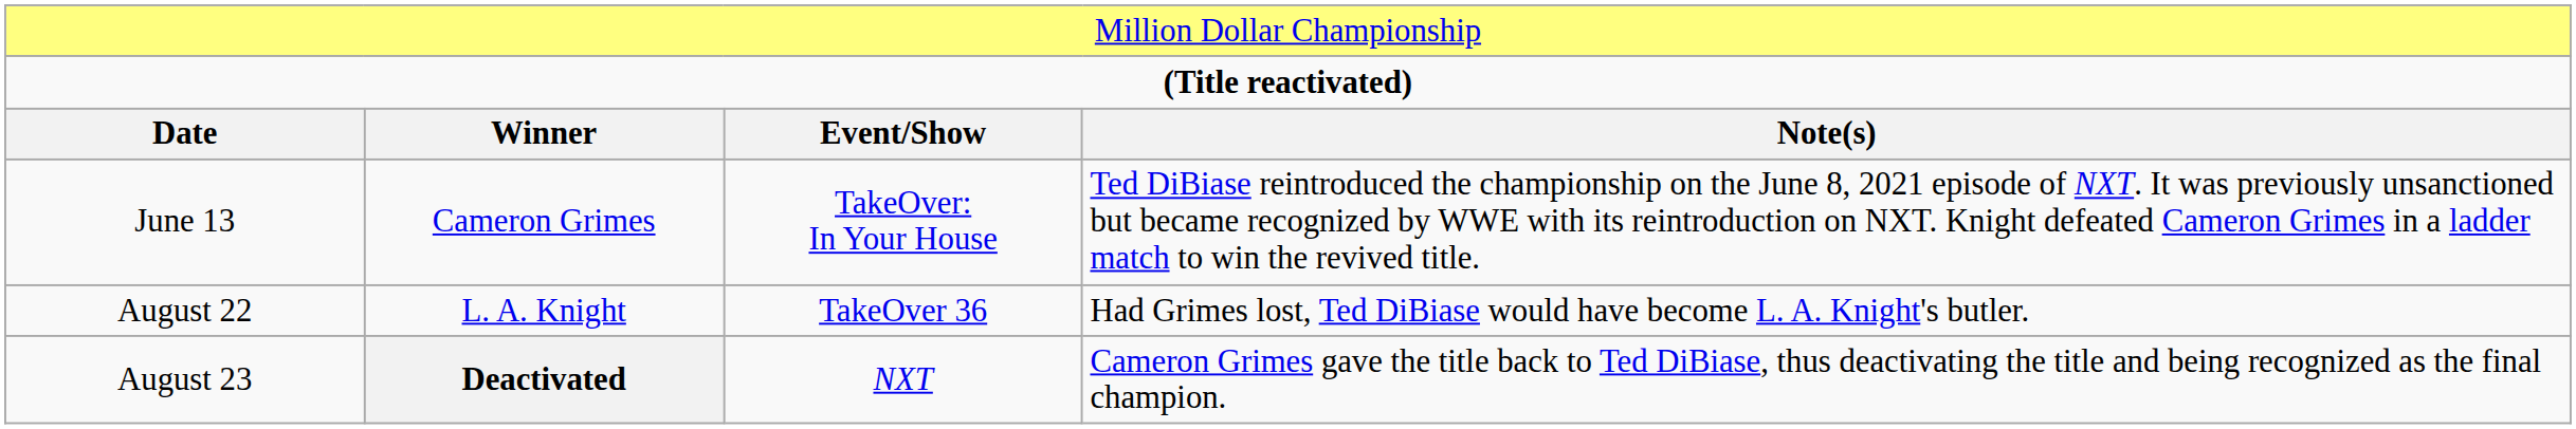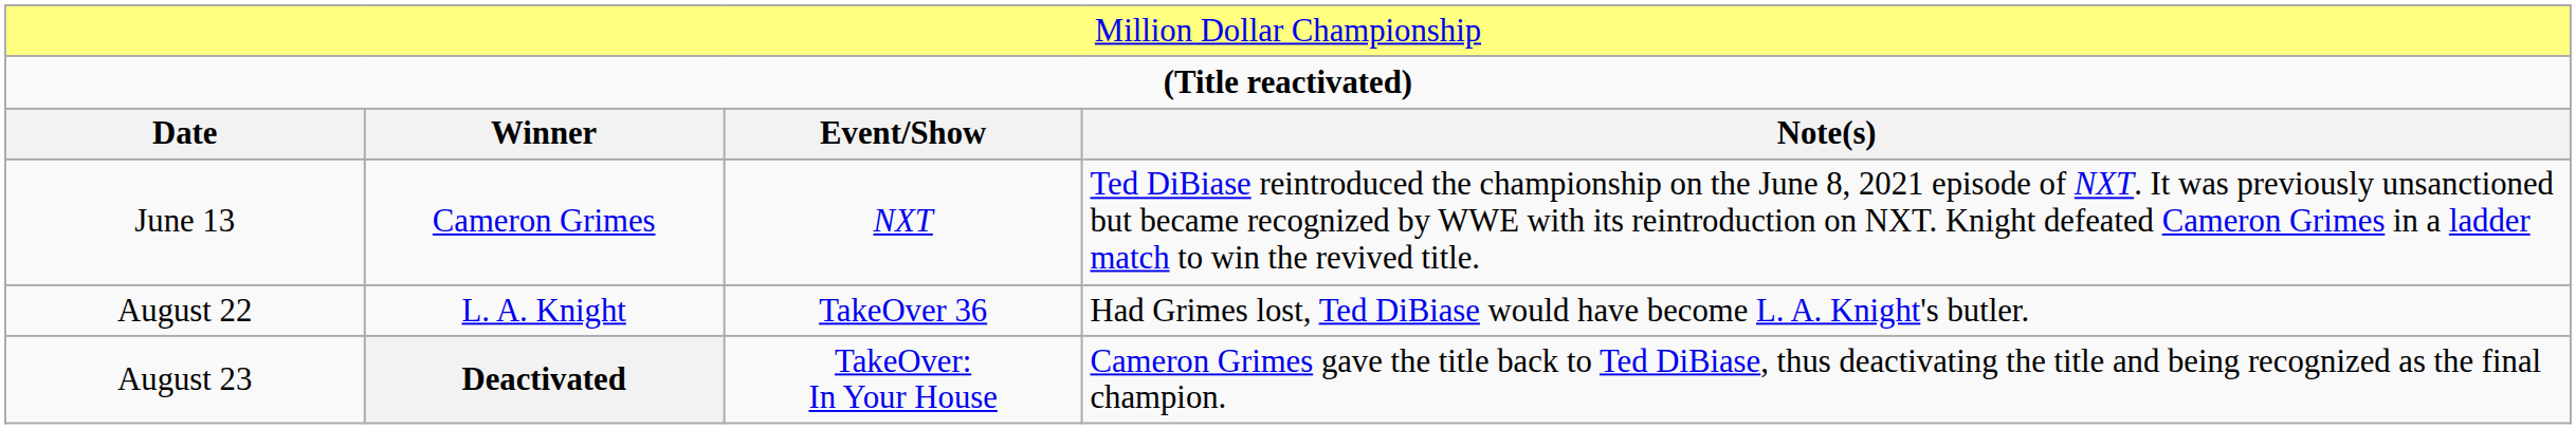June 13 | column 3: TakeOver: In Your House -> NXT
August 23 | column 3: NXT -> TakeOver: In Your House
